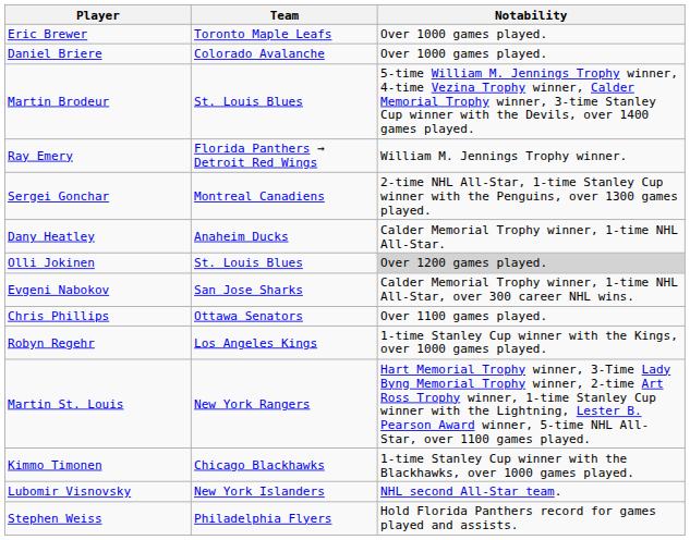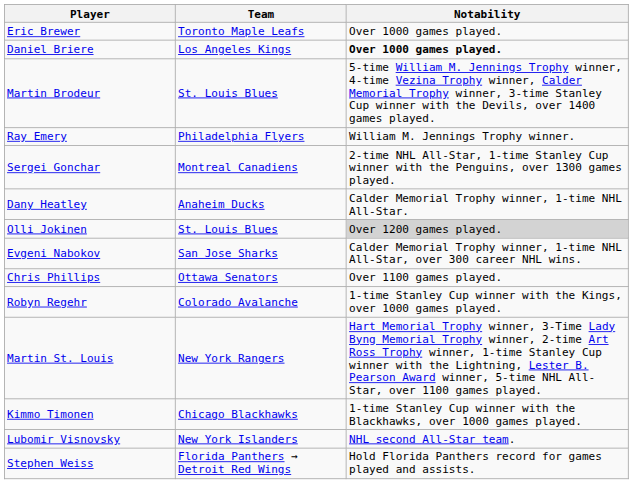Daniel Briere | Team: Colorado Avalanche -> Los Angeles Kings
Daniel Briere | Notability: normal -> bold
Ray Emery | Team: Florida Panthers → Detroit Red Wings -> Philadelphia Flyers
Robyn Regehr | Team: Los Angeles Kings -> Colorado Avalanche
Stephen Weiss | Team: Philadelphia Flyers -> Florida Panthers → Detroit Red Wings
